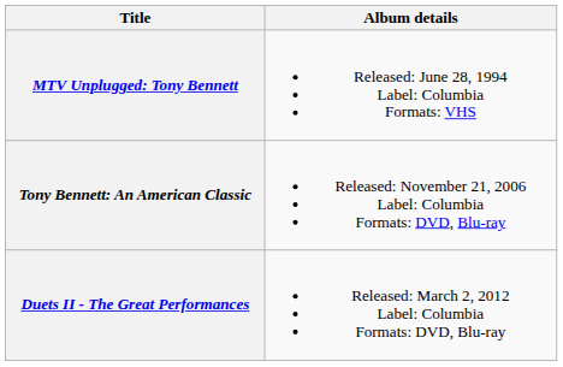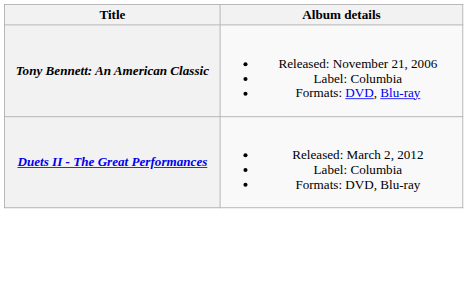- row: MTV Unplugged: Tony Bennett | Released: June 28, 1994 Label: Columbia Formats: VHS
